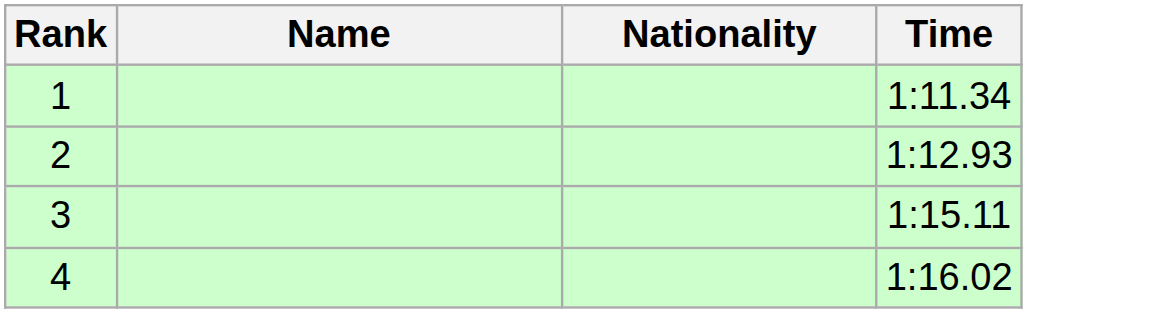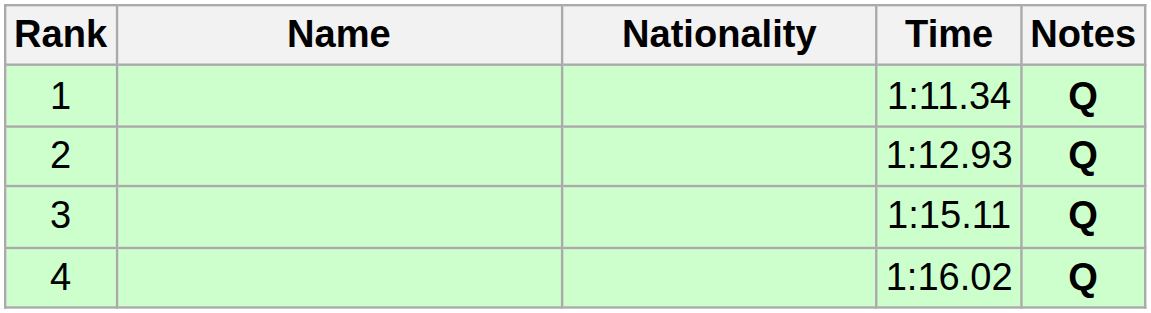+ column: Notes | Q | Q | Q | Q
